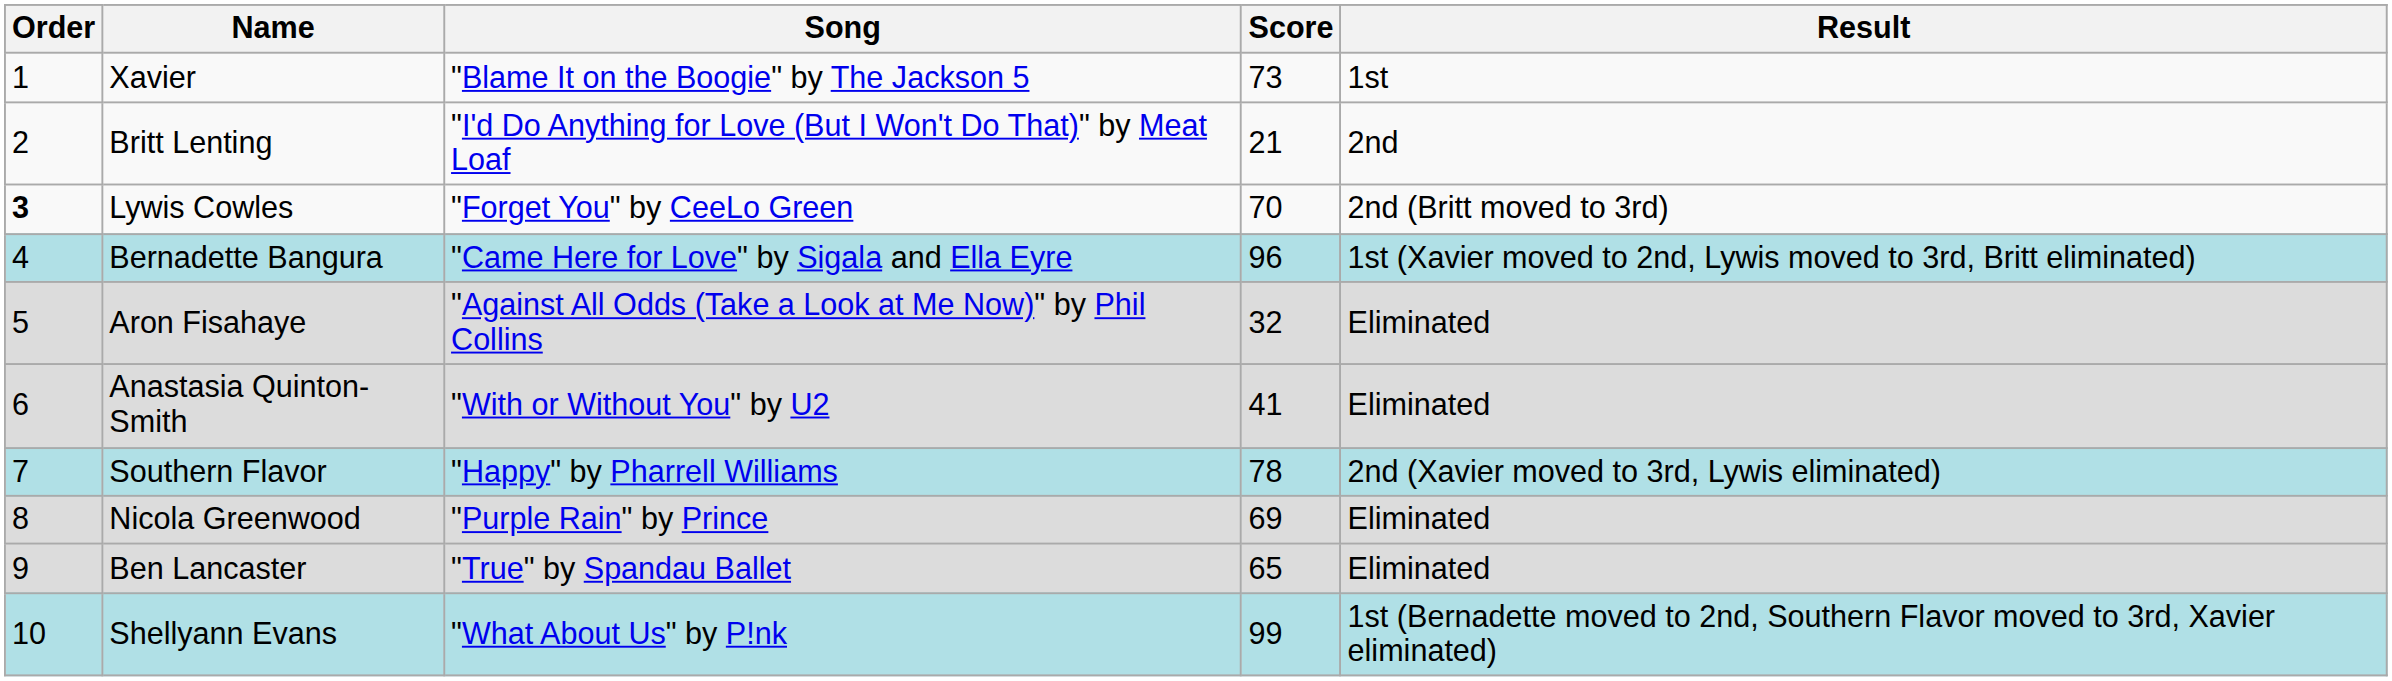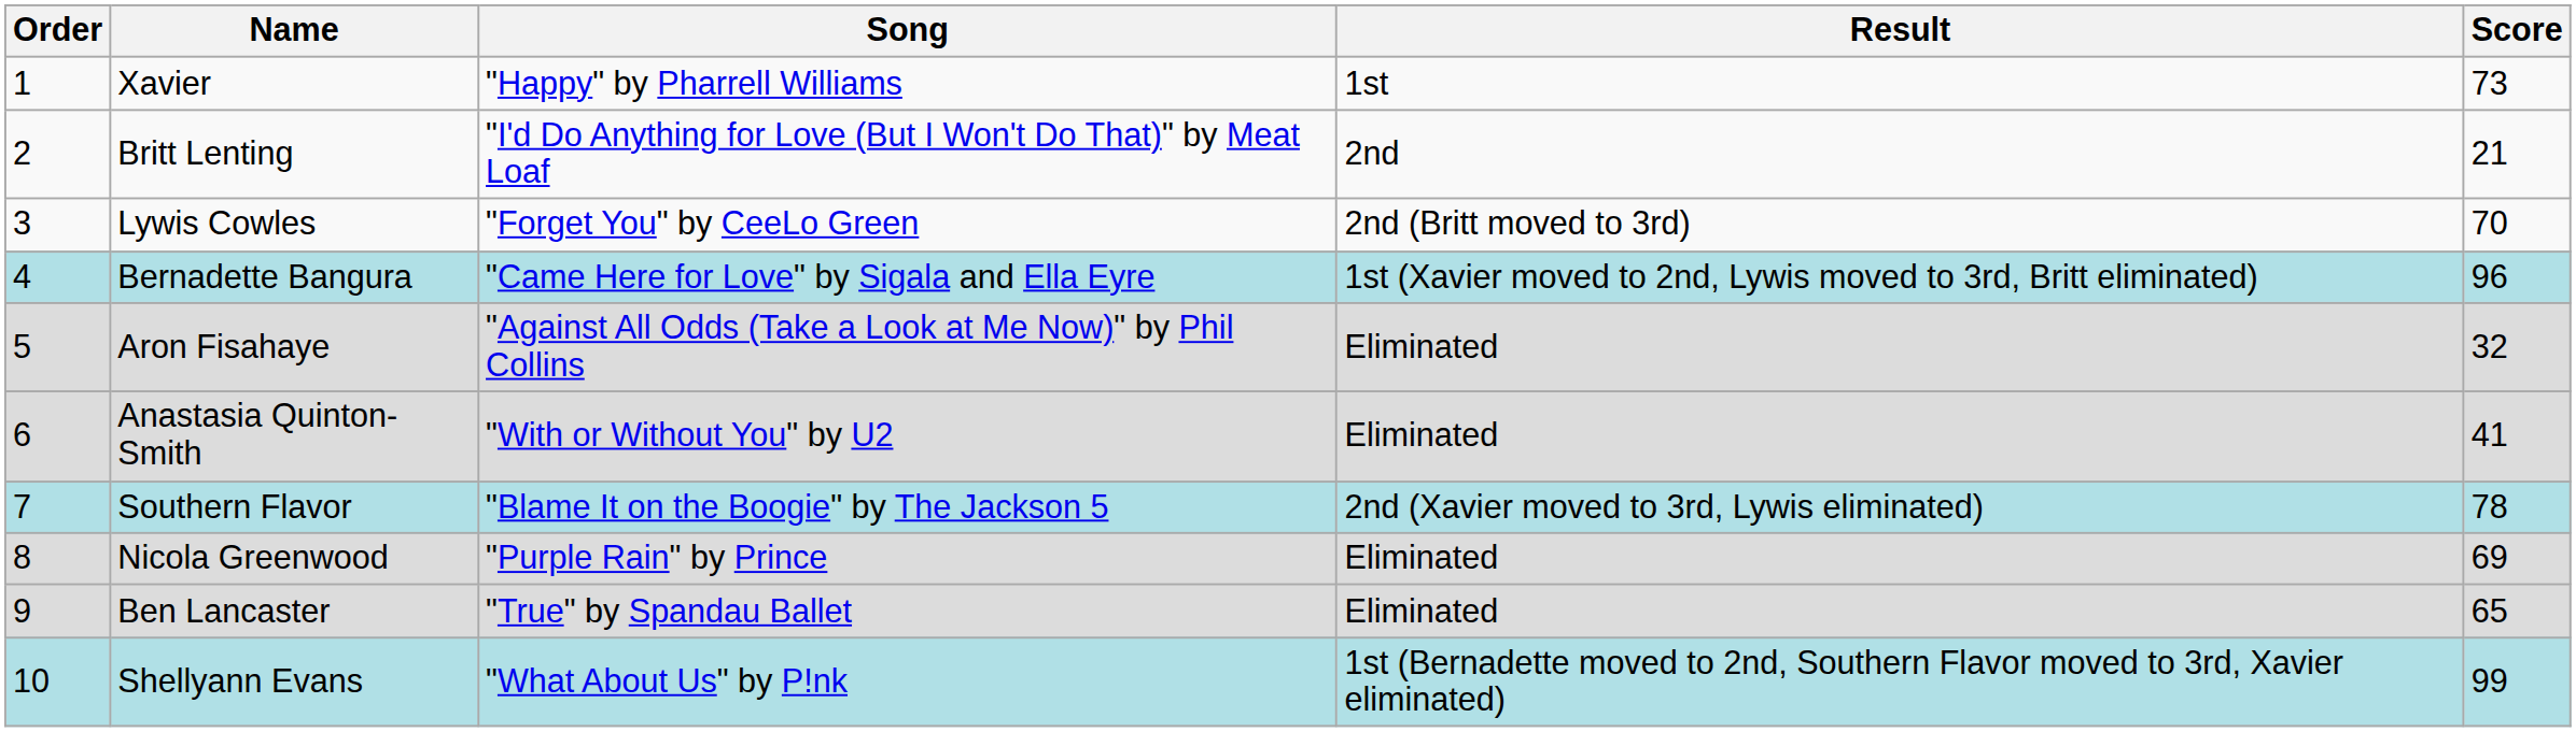columns swapped: Score <-> Result
Xavier | Song: "Blame It on the Boogie" by The Jackson 5 -> "Happy" by Pharrell Williams
Lywis Cowles | Order: bold -> normal
Southern Flavor | Song: "Happy" by Pharrell Williams -> "Blame It on the Boogie" by The Jackson 5
